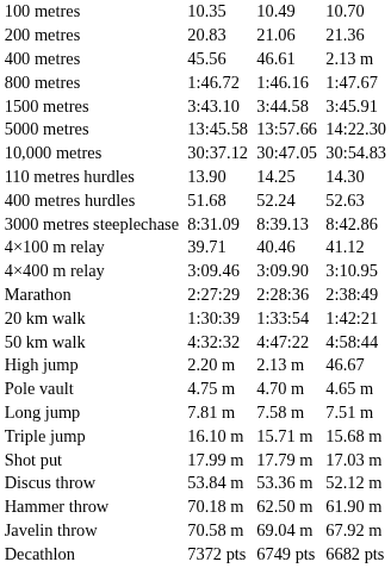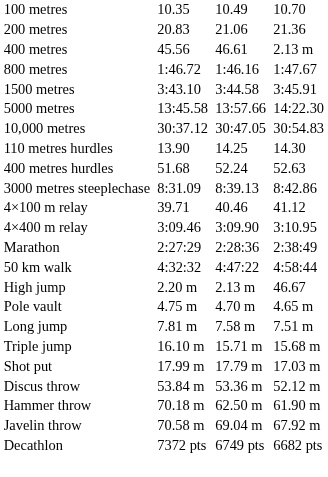- row: 20 km walk | 1:30:39 | 1:33:54 | 1:42:21
